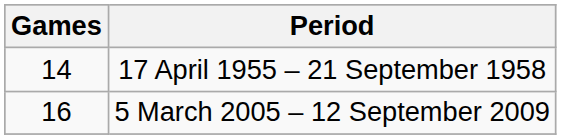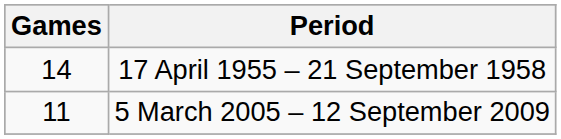5 March 2005 – 12 September 2009 | Games: 16 -> 11
